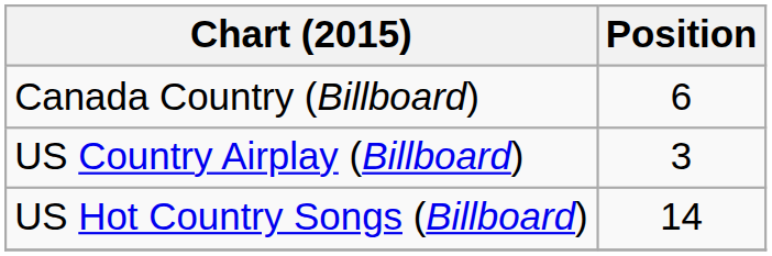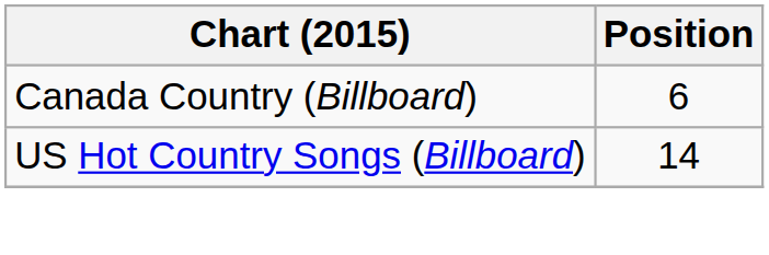- row: US Country Airplay (Billboard) | 3
